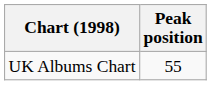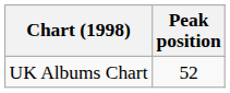UK Albums Chart | Peak position: 55 -> 52
